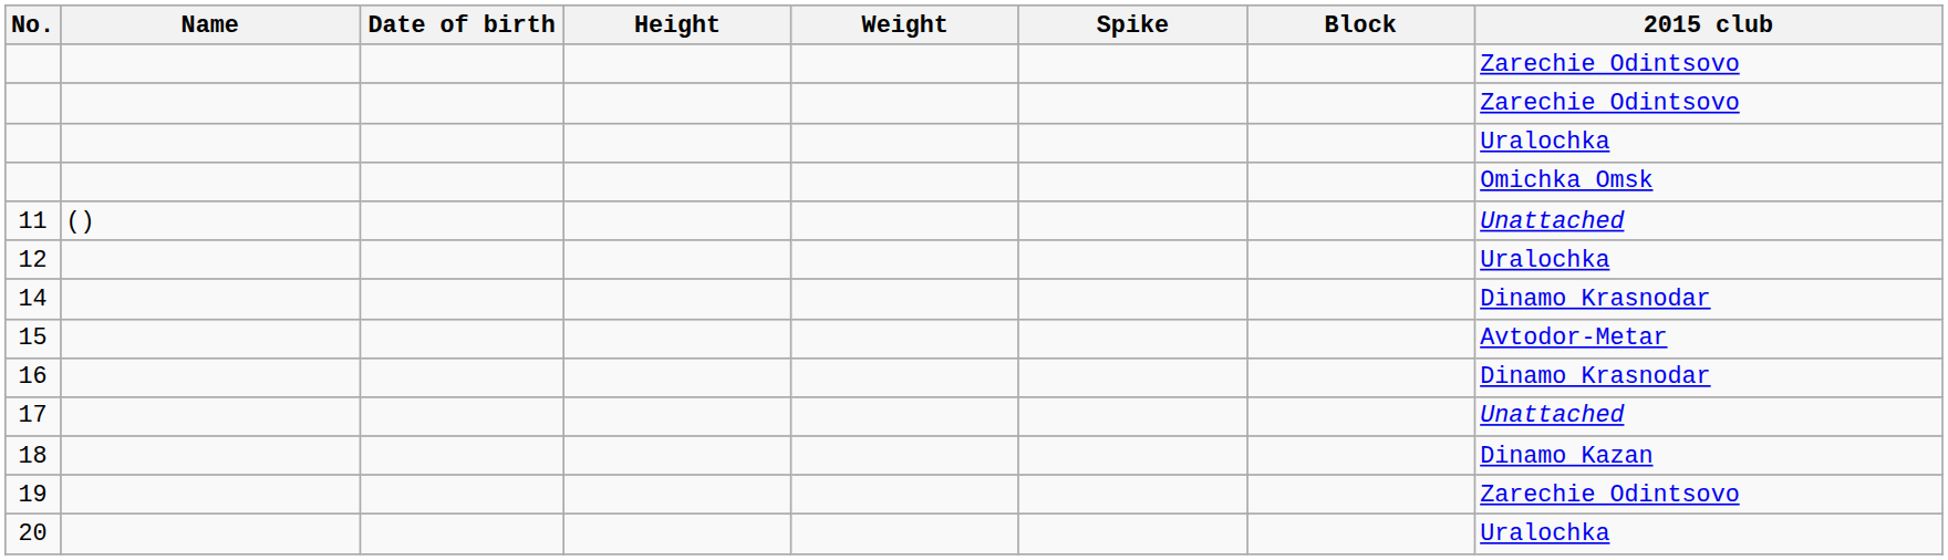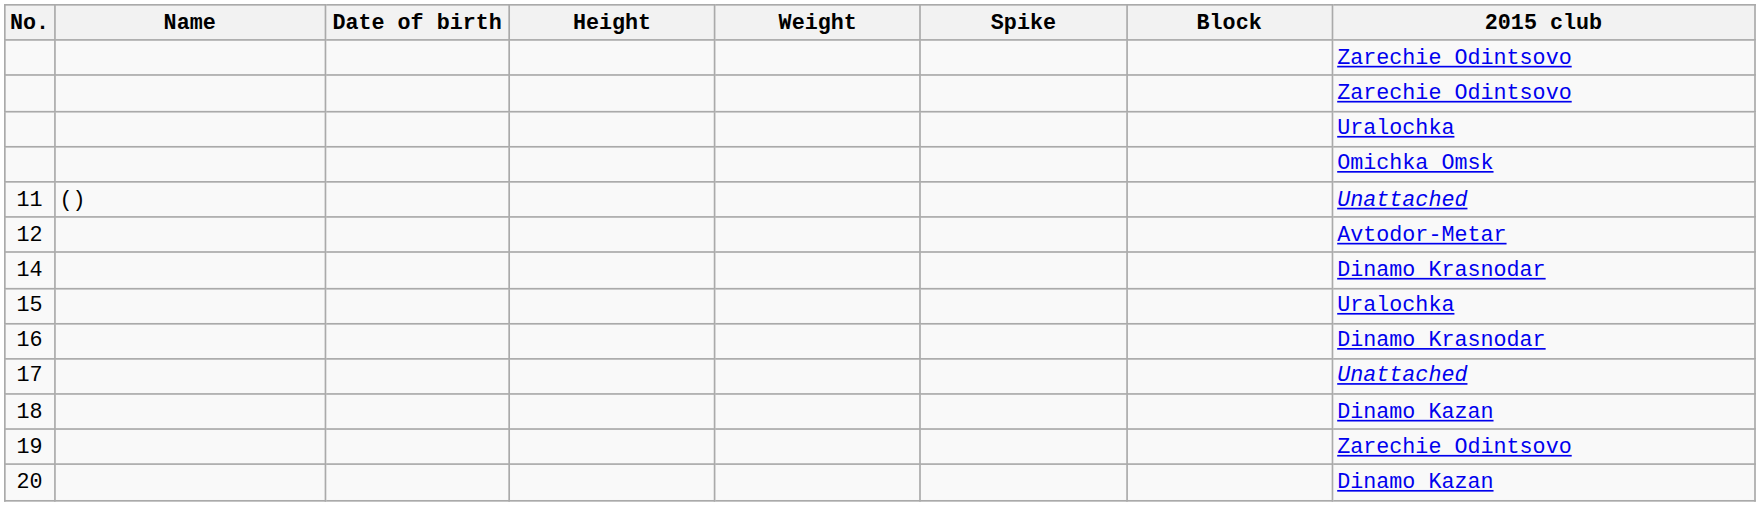12 | 2015 club: Uralochka -> Avtodor-Metar
15 | 2015 club: Avtodor-Metar -> Uralochka
20 | 2015 club: Uralochka -> Dinamo Kazan
